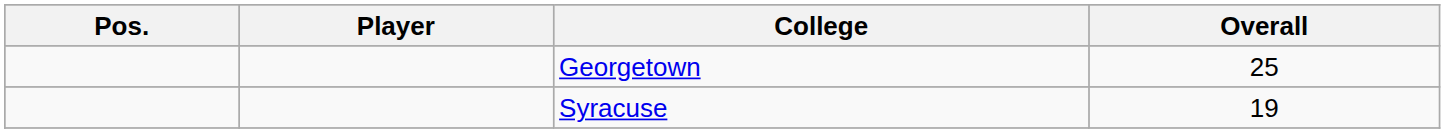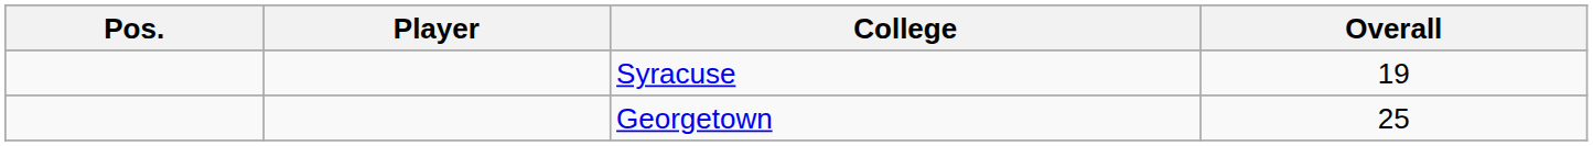rows swapped: Syracuse <-> Georgetown
